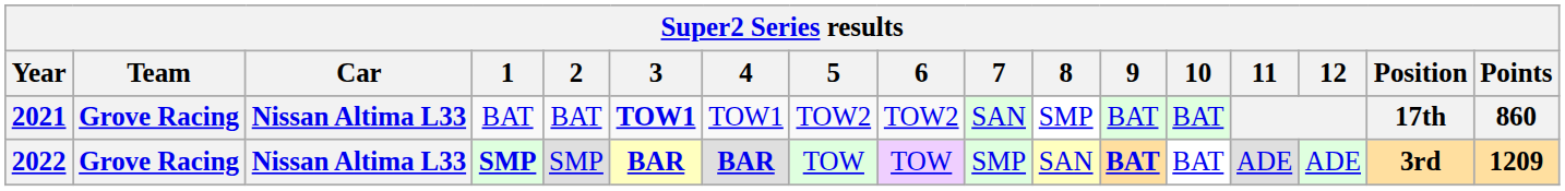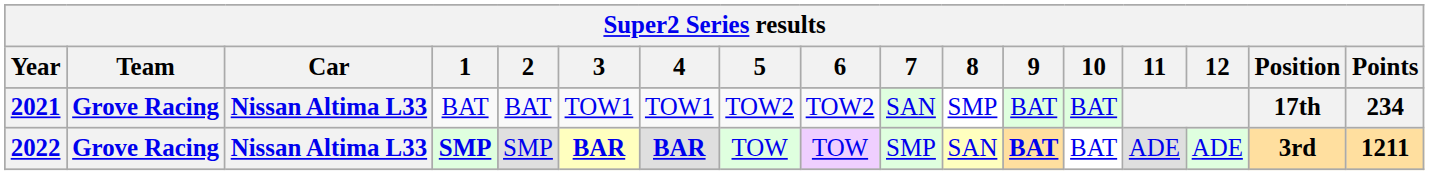2021 | 3: bold -> normal
2021 | Points: 860 -> 234
2022 | Points: 1209 -> 1211
